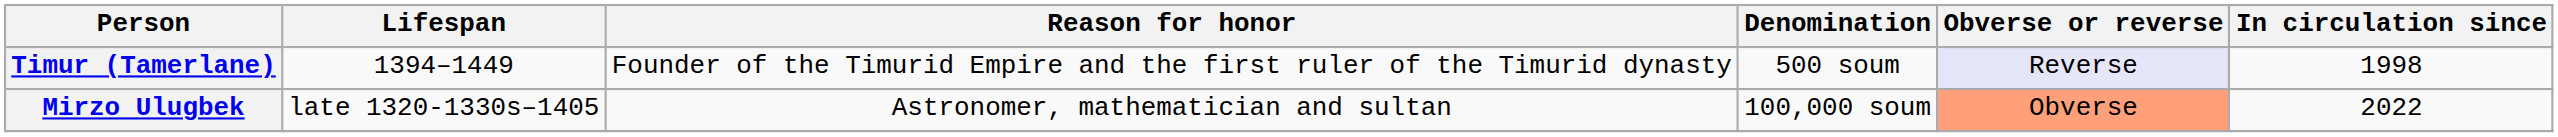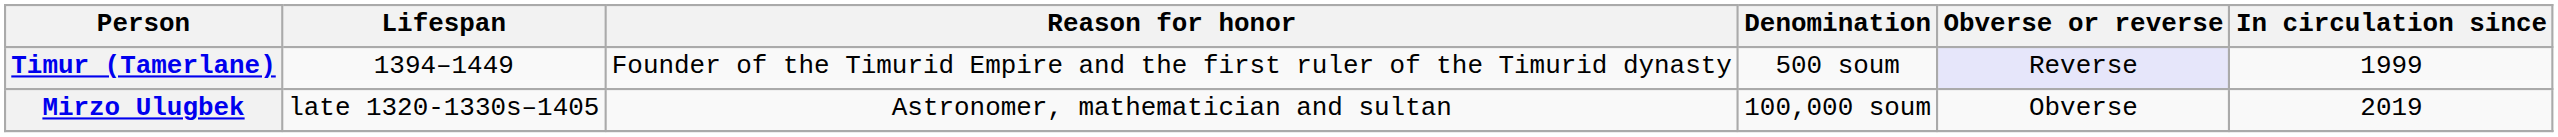Timur (Tamerlane) | In circulation since: 1998 -> 1999
Mirzo Ulugbek | Obverse or reverse: lightsalmon background -> no background
Mirzo Ulugbek | In circulation since: 2022 -> 2019
